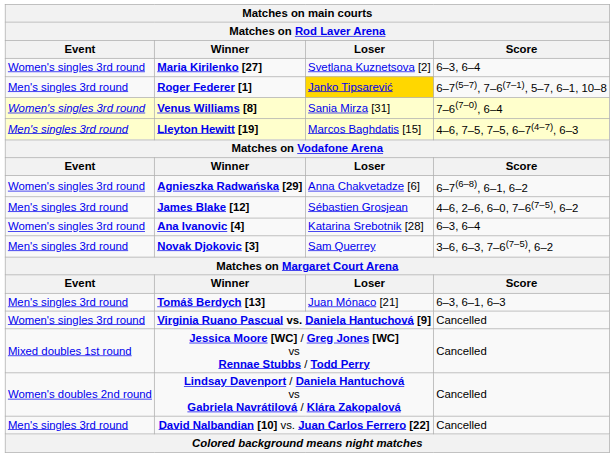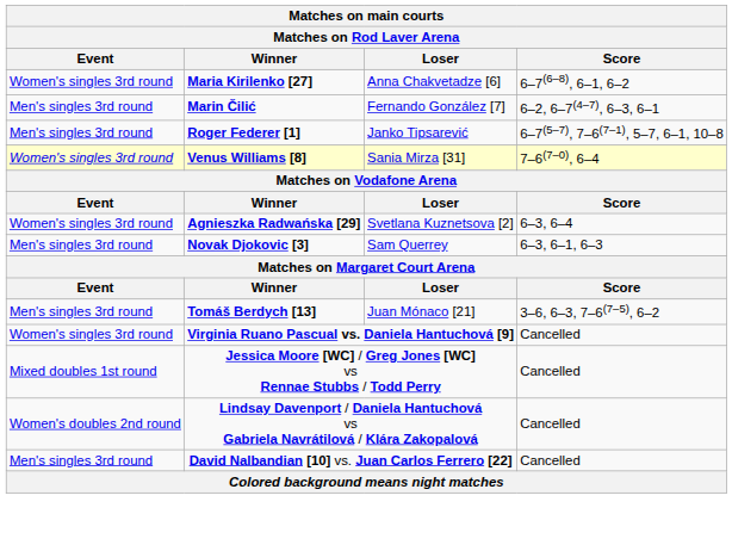Maria Kirilenko [27] | Loser: Svetlana Kuznetsova [2] -> Anna Chakvetadze [6]
Maria Kirilenko [27] | Score: 6–3, 6–4 -> 6–7(6–8), 6–1, 6–2
+ row: Men's singles 3rd round | Marin Čilić | Fernando González [7] | 6–2, 6–7(4–7), 6–3, 6–1
Roger Federer [1] | Loser: gold background -> no background
- row: Men's singles 3rd round | Lleyton Hewitt [19] | Marcos Baghdatis [15] | 4–6, 7–5, 7–5, 6–7(4–7), 6–3
Agnieszka Radwańska [29] | Loser: Anna Chakvetadze [6] -> Svetlana Kuznetsova [2]
Agnieszka Radwańska [29] | Score: 6–7(6–8), 6–1, 6–2 -> 6–3, 6–4
- row: Men's singles 3rd round | James Blake [12] | Sébastien Grosjean | 4–6, 2–6, 6–0, 7–6(7–5), 6–2
- row: Women's singles 3rd round | Ana Ivanovic [4] | Katarina Srebotnik [28] | 6–3, 6–4
Novak Djokovic [3] | Score: 3–6, 6–3, 7–6(7–5), 6–2 -> 6–3, 6–1, 6–3
Tomáš Berdych [13] | Score: 6–3, 6–1, 6–3 -> 3–6, 6–3, 7–6(7–5), 6–2
